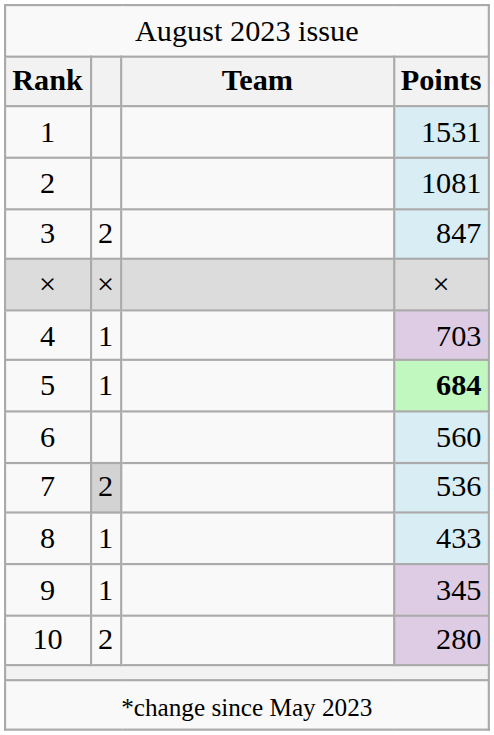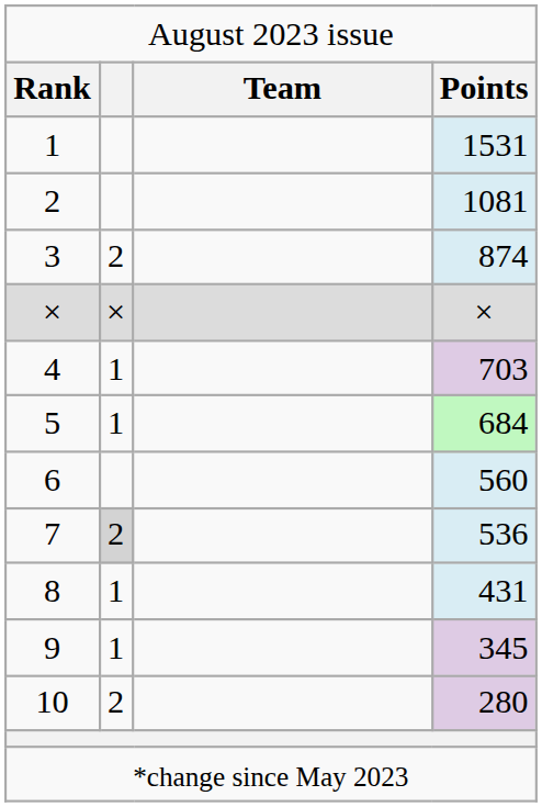3 | column 4: 847 -> 874
5 | column 4: bold -> normal
8 | column 4: 433 -> 431
